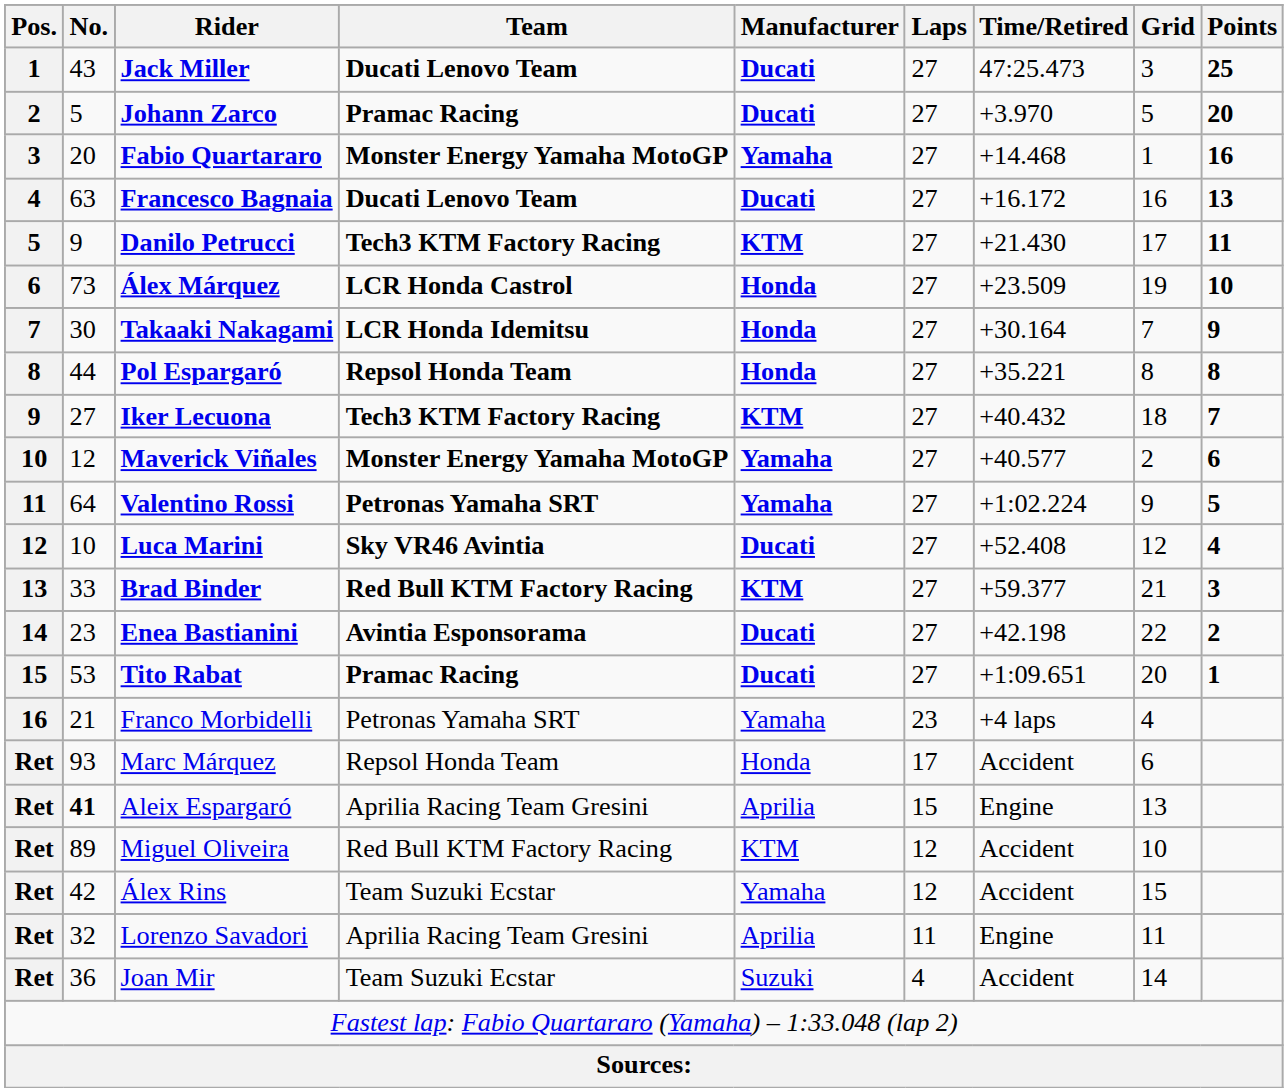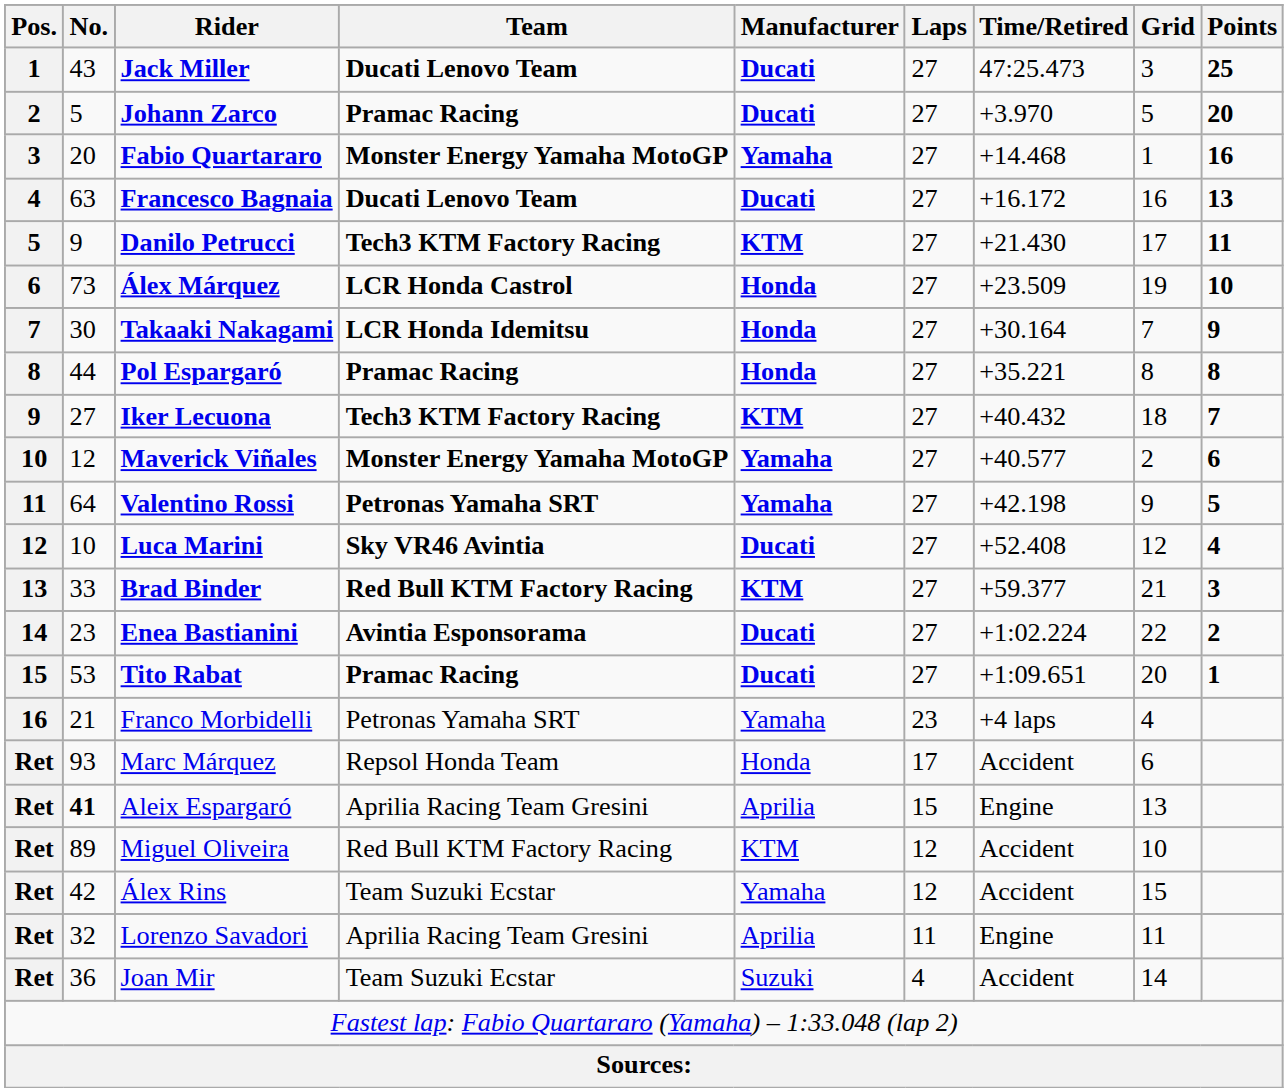Pol Espargaró | Team: Repsol Honda Team -> Pramac Racing
Valentino Rossi | Time/Retired: +1:02.224 -> +42.198
Enea Bastianini | Time/Retired: +42.198 -> +1:02.224
